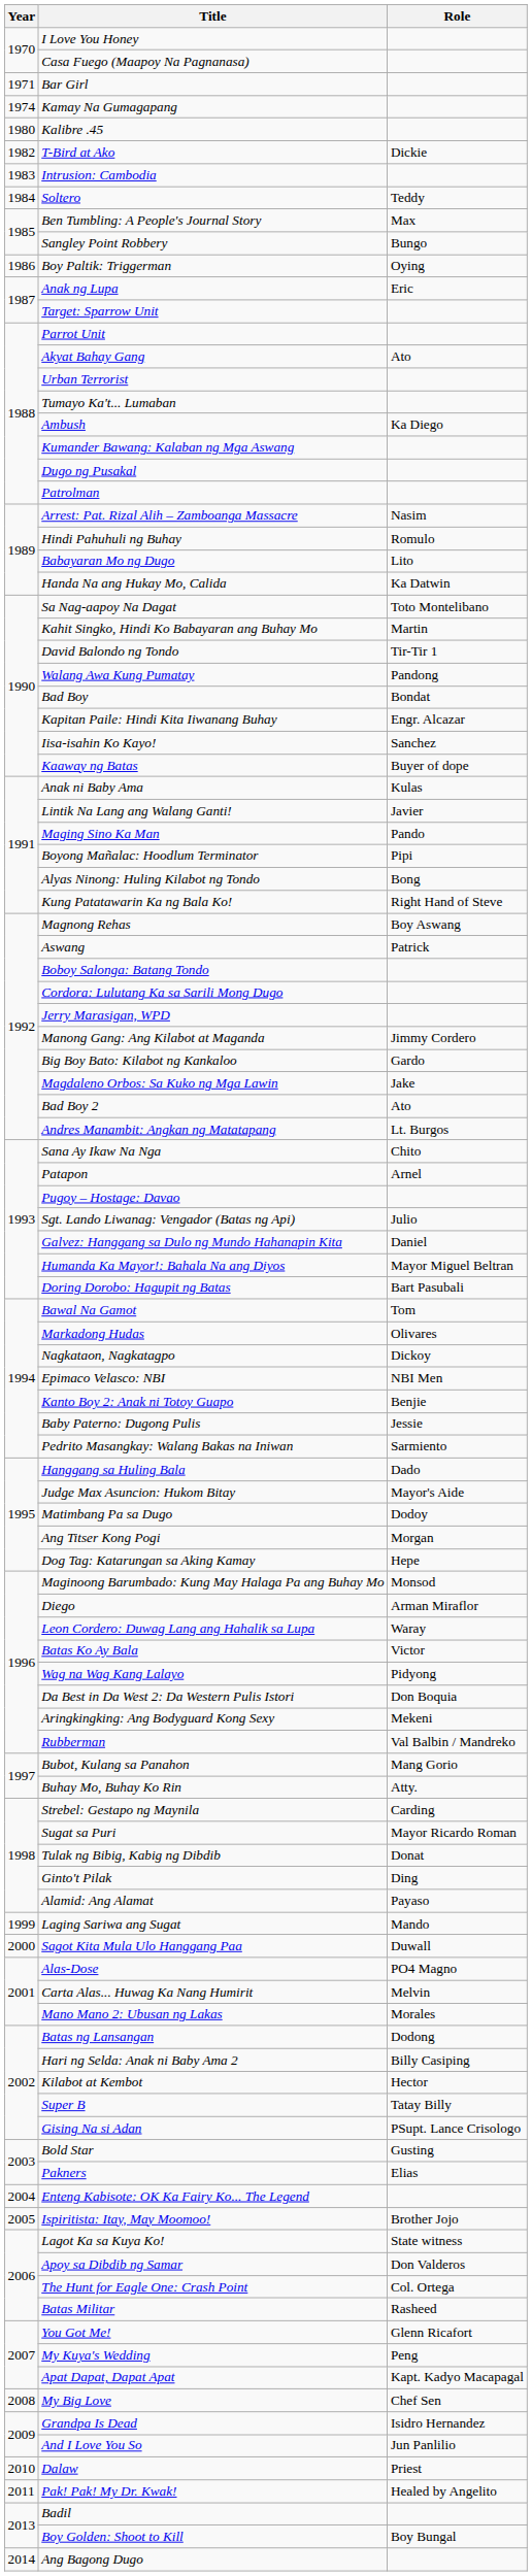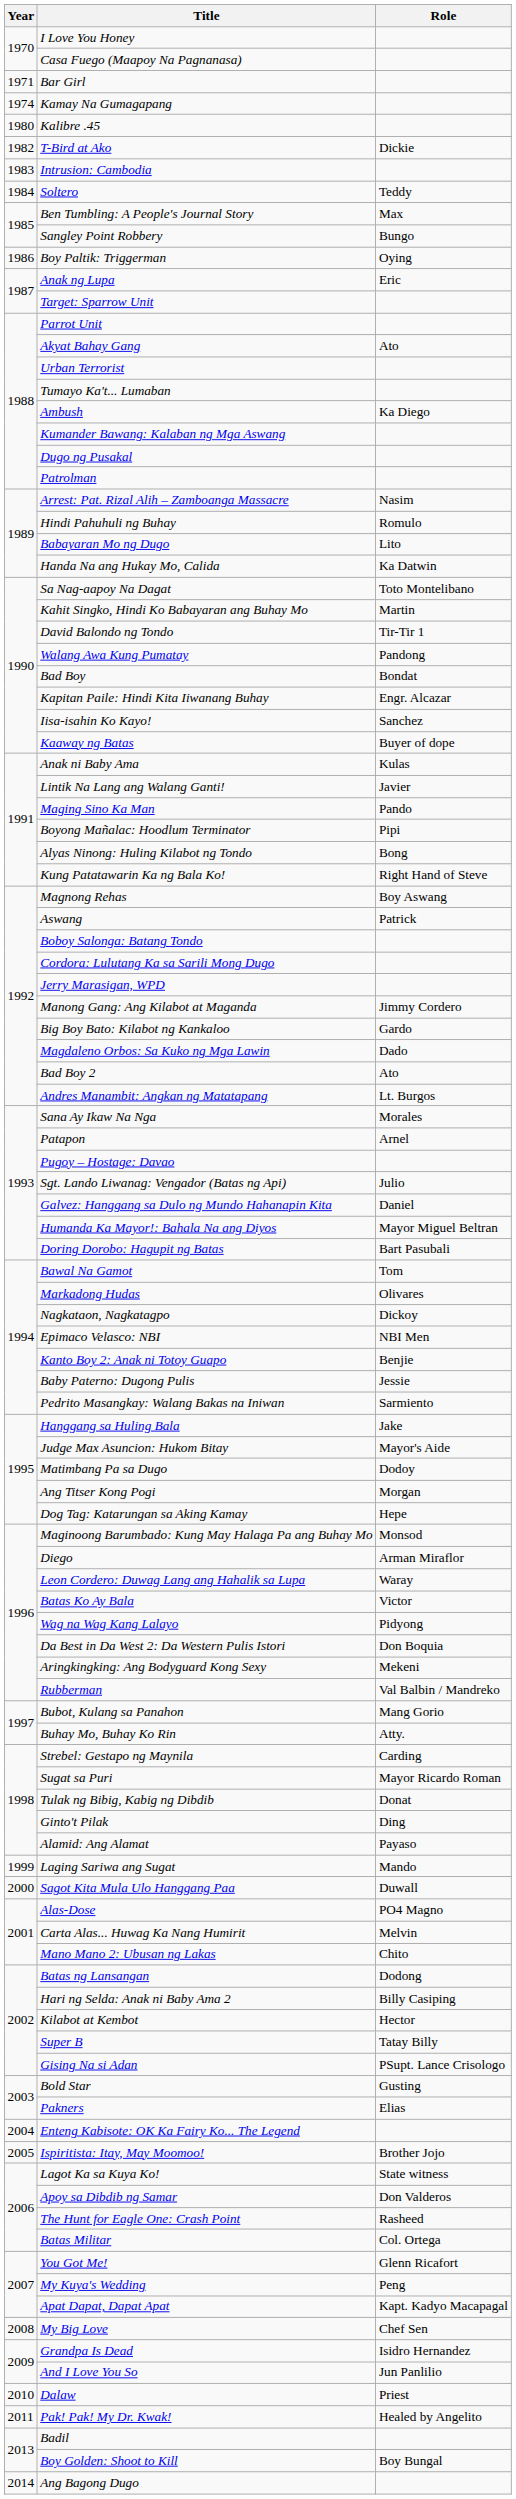Magdaleno Orbos: Sa Kuko ng Mga Lawin | Role: Jake -> Dado
Sana Ay Ikaw Na Nga | Role: Chito -> Morales
Hanggang sa Huling Bala | Role: Dado -> Jake
Mano Mano 2: Ubusan ng Lakas | Role: Morales -> Chito
The Hunt for Eagle One: Crash Point | Role: Col. Ortega -> Rasheed
Batas Militar | Role: Rasheed -> Col. Ortega
